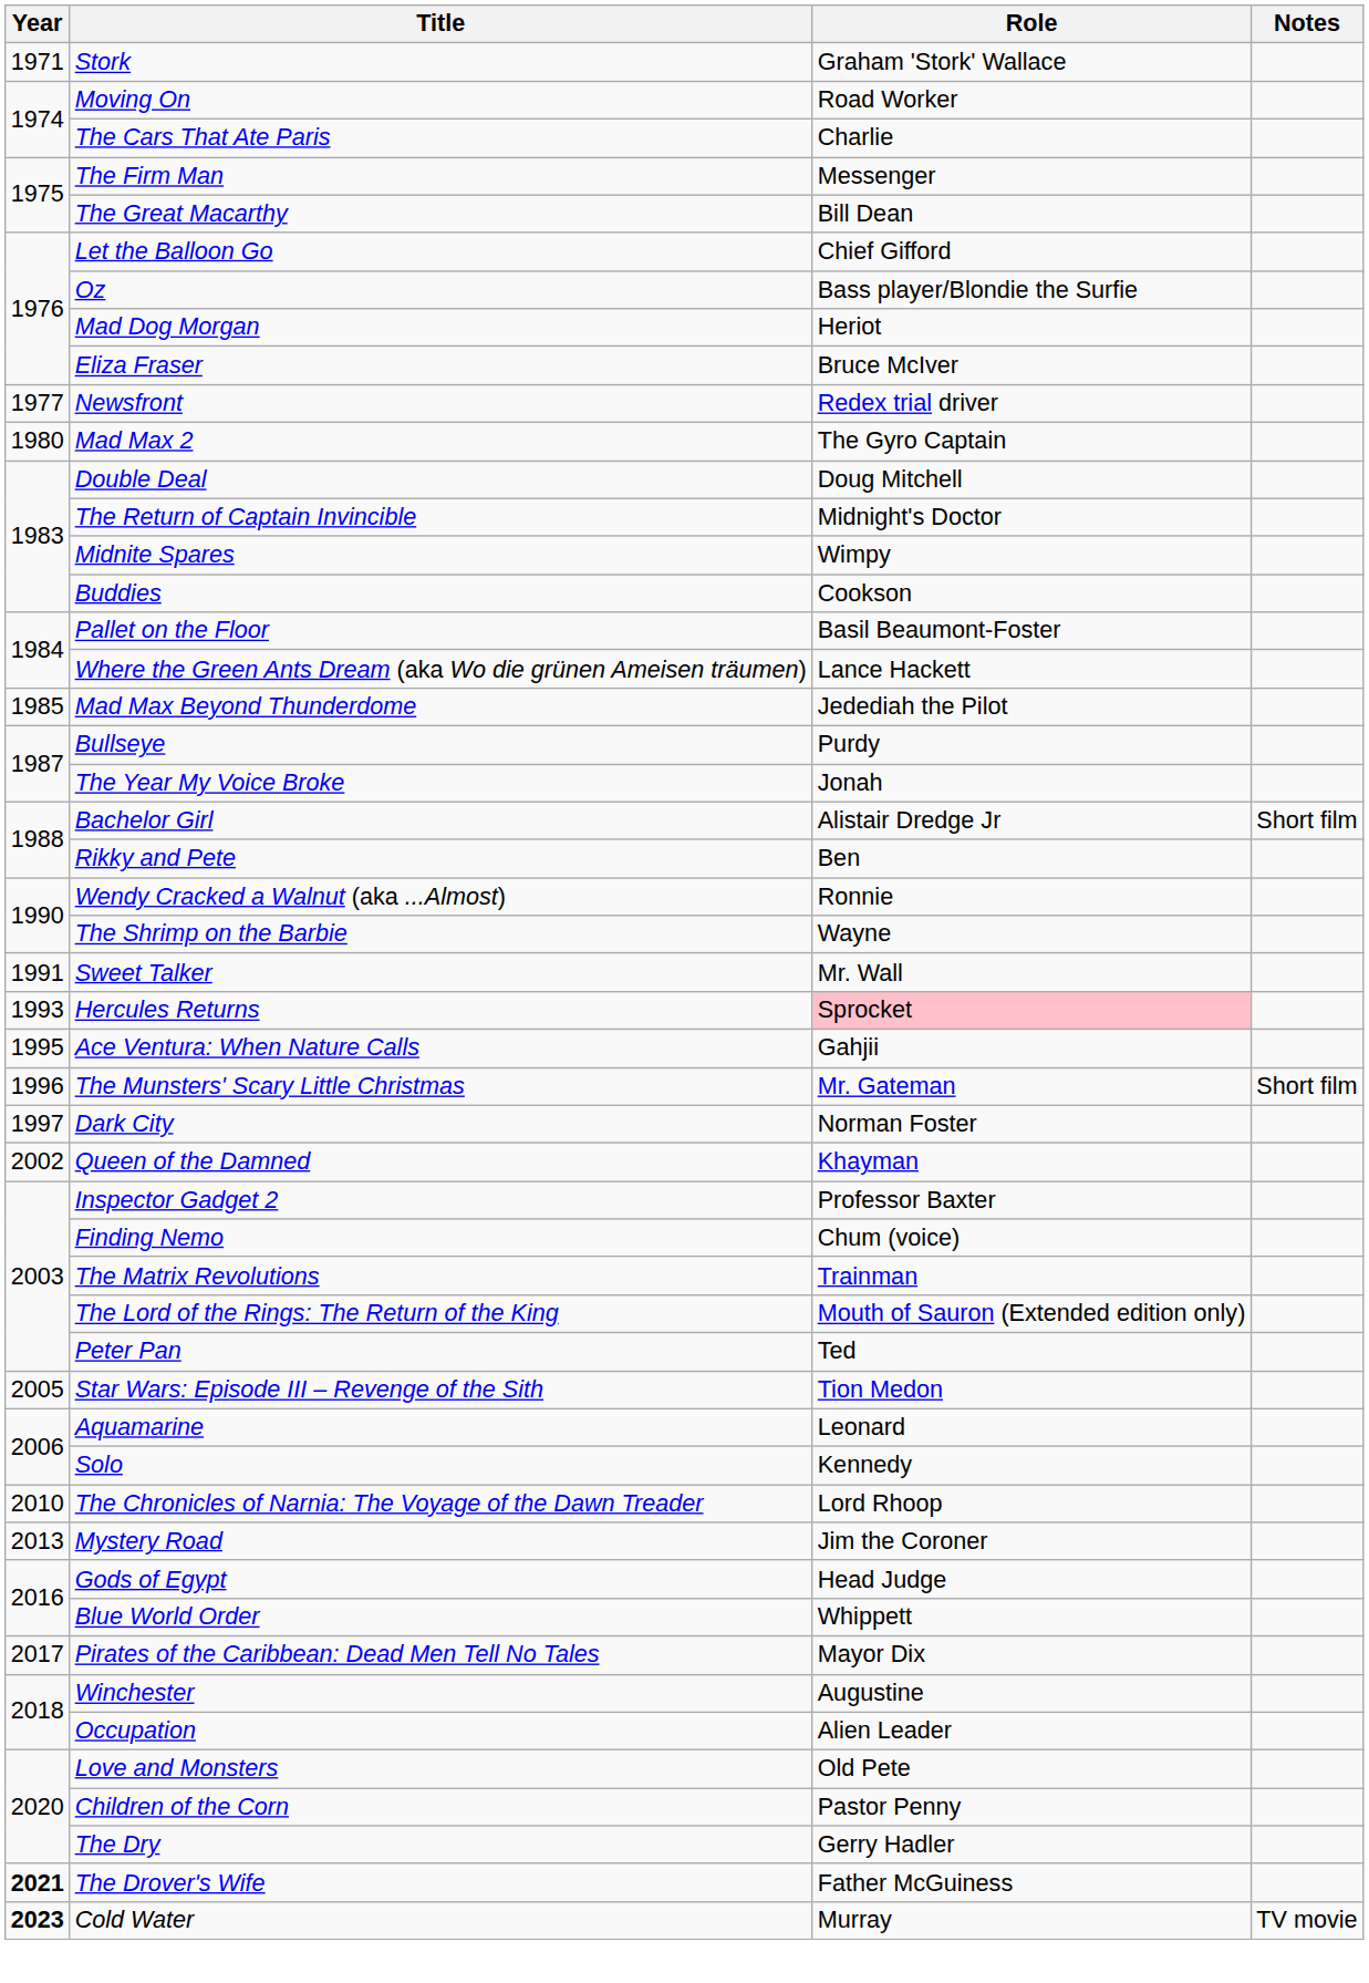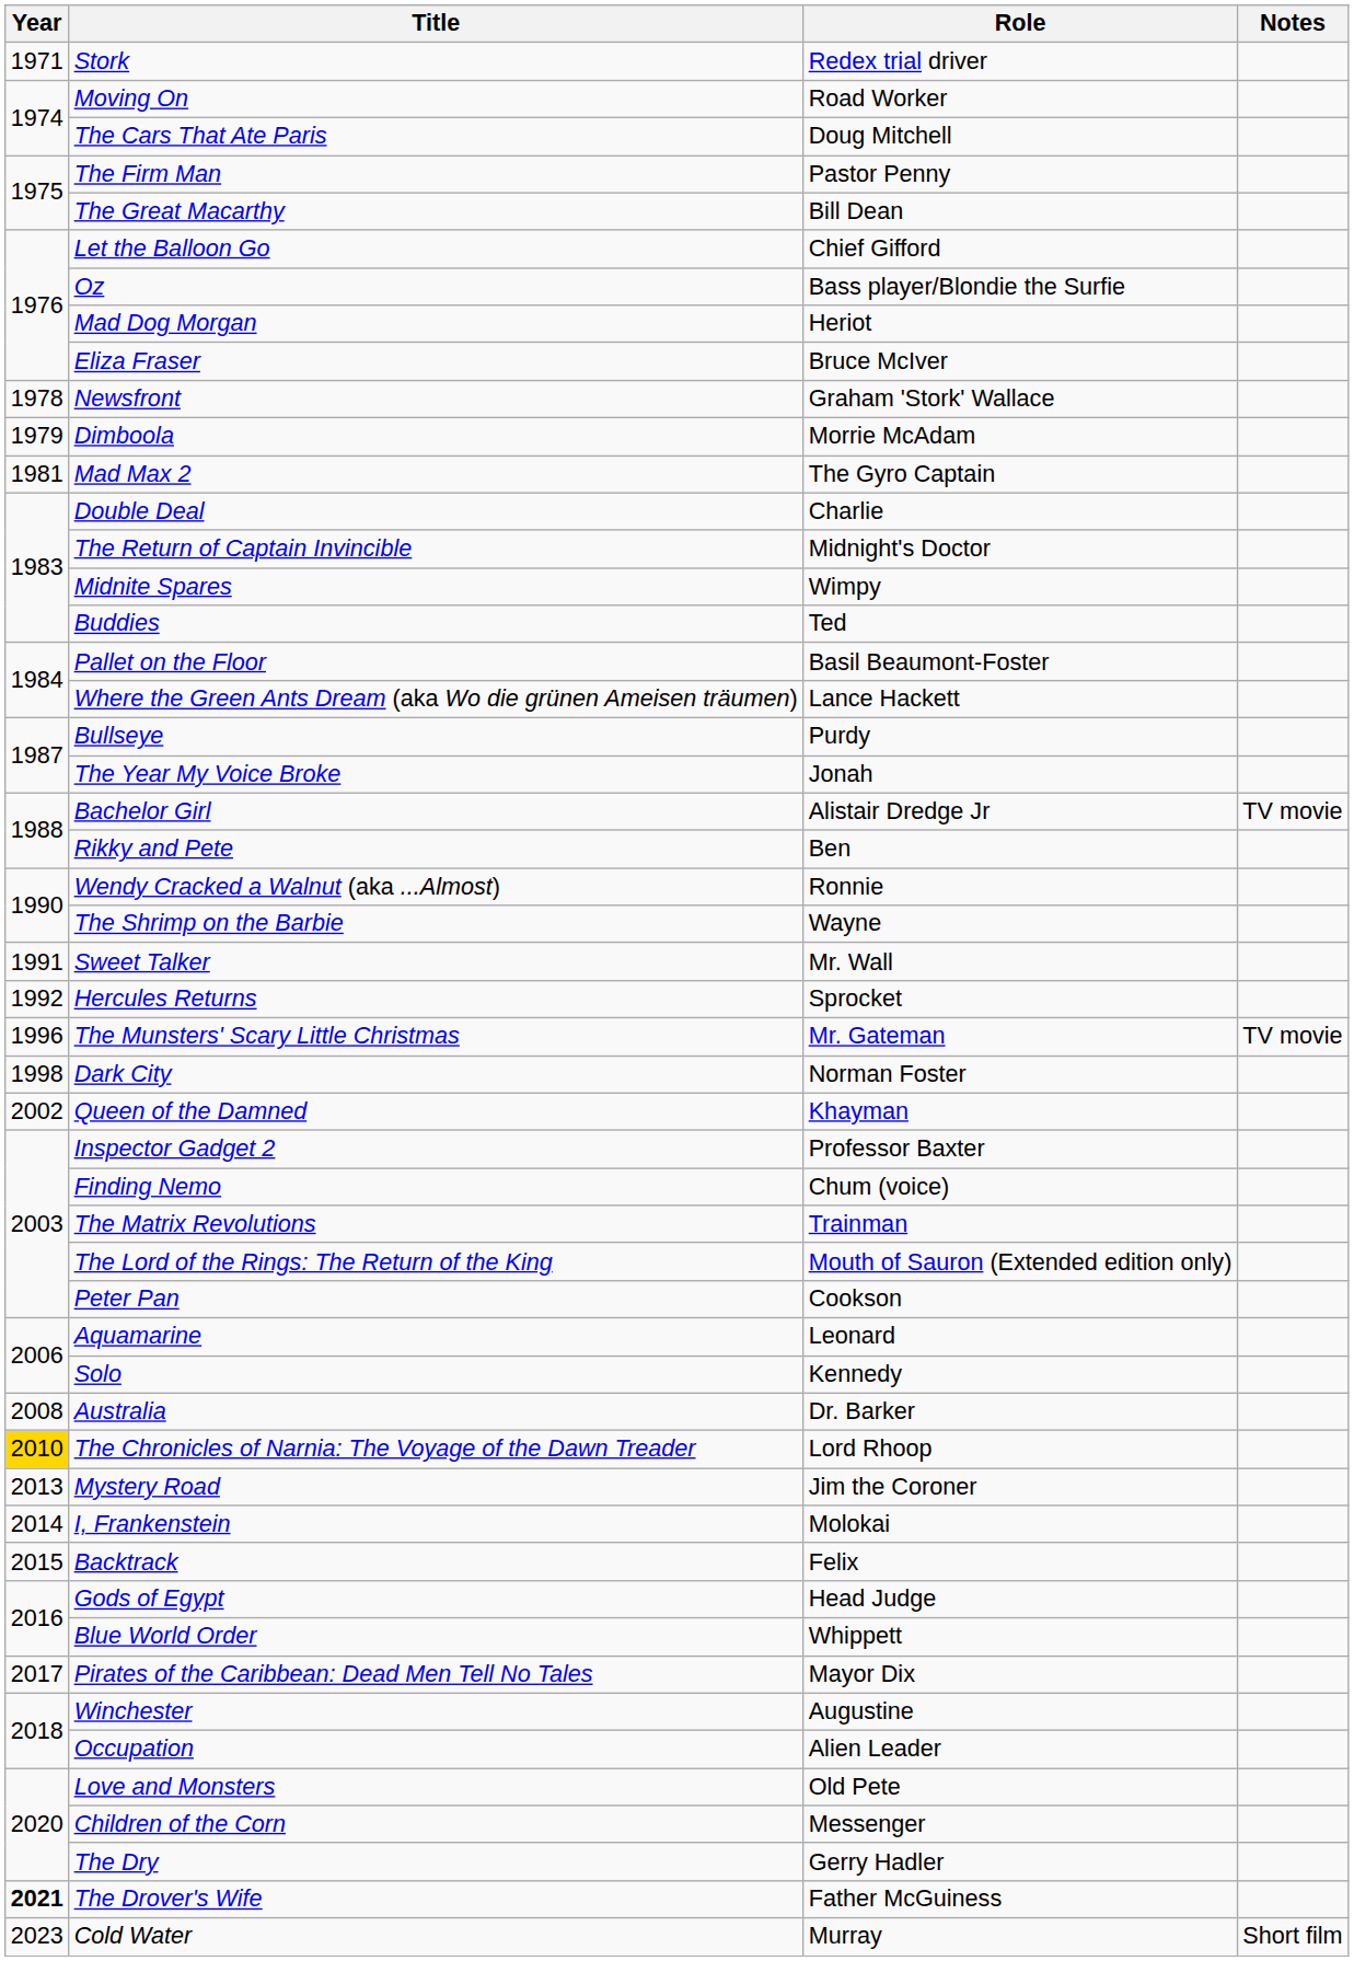Stork | Role: Graham 'Stork' Wallace -> Redex trial driver
The Cars That Ate Paris | Role: Charlie -> Doug Mitchell
The Firm Man | Role: Messenger -> Pastor Penny
Newsfront | Year: 1977 -> 1978
Newsfront | Role: Redex trial driver -> Graham 'Stork' Wallace
+ row: 1979 | Dimboola | Morrie McAdam
Mad Max 2 | Year: 1980 -> 1981
Double Deal | Role: Doug Mitchell -> Charlie
Buddies | Role: Cookson -> Ted
- row: 1985 | Mad Max Beyond Thunderdome | Jedediah the Pilot
Bachelor Girl | Notes: Short film -> TV movie
Hercules Returns | Year: 1993 -> 1992
Hercules Returns | Role: pink background -> no background
- row: 1995 | Ace Ventura: When Nature Calls | Gahjii
The Munsters' Scary Little Christmas | Notes: Short film -> TV movie
Dark City | Year: 1997 -> 1998
Peter Pan | Role: Ted -> Cookson
- row: 2005 | Star Wars: Episode III – Revenge of the Sith | Tion Medon
+ row: 2008 | Australia | Dr. Barker
The Chronicles of Narnia: The Voyage of the Dawn Treader | Year: no background -> gold background
+ row: 2014 | I, Frankenstein | Molokai
+ row: 2015 | Backtrack | Felix
Children of the Corn | Role: Pastor Penny -> Messenger
Cold Water | Year: bold -> normal
Cold Water | Notes: TV movie -> Short film
